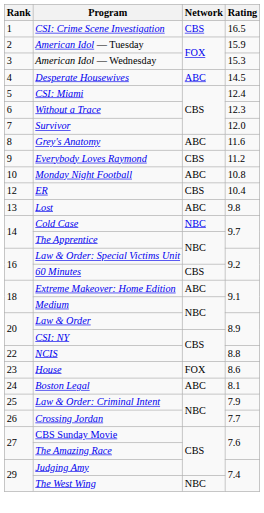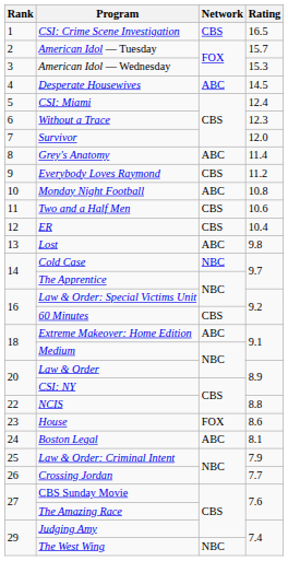American Idol — Tuesday | Rating: 15.9 -> 15.7
Grey's Anatomy | Rating: 11.6 -> 11.4
+ row: 11 | Two and a Half Men | CBS | 10.6
